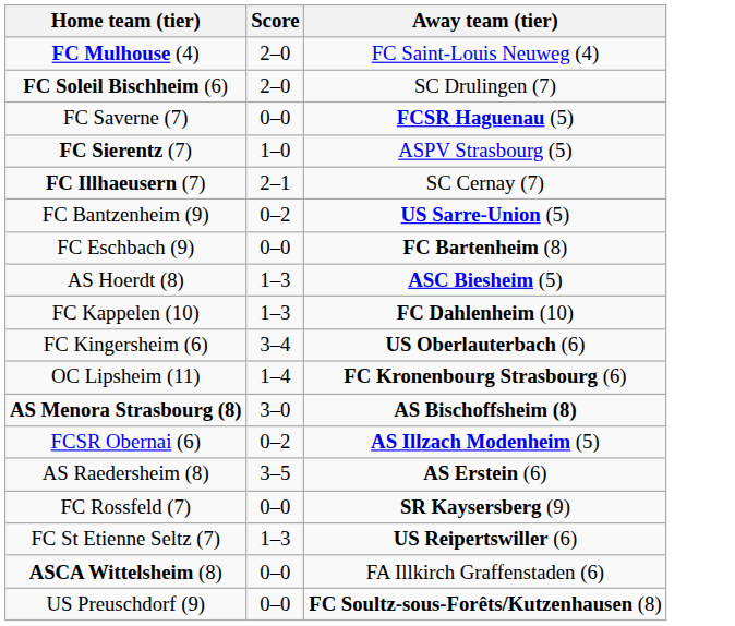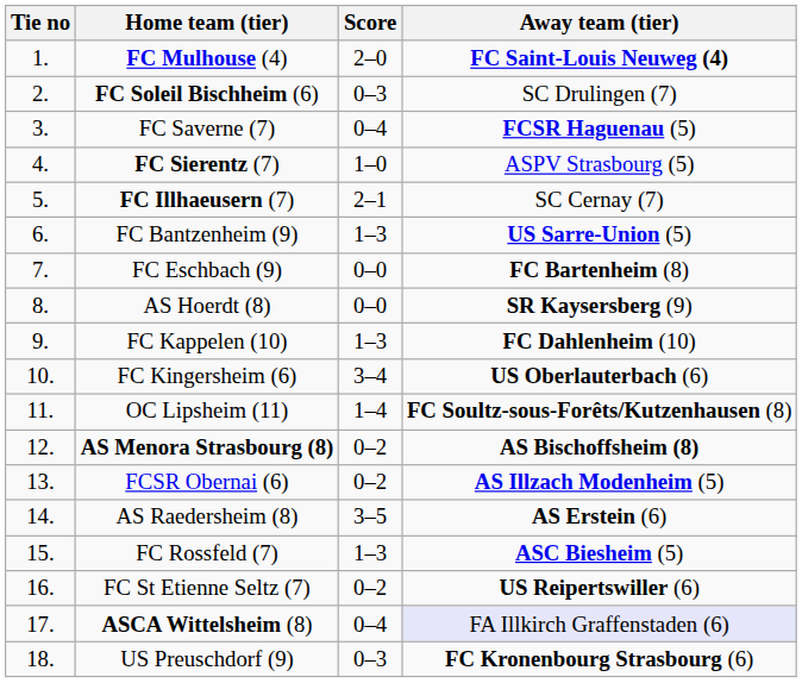+ column: Tie no | 1. | 2. | 3. | 4. | 5. | 6. | 7. | 8. | 9. | 10. | 11. | 12. | 13. | 14. | 15. | 16. | 17. | 18.
FC Mulhouse (4) | Away team (tier): normal -> bold
FC Soleil Bischheim (6) | Score: 2–0 -> 0–3
FC Saverne (7) | Score: 0–0 -> 0–4
FC Bantzenheim (9) | Score: 0–2 -> 1–3
AS Hoerdt (8) | Score: 1–3 -> 0–0
AS Hoerdt (8) | Away team (tier): ASC Biesheim (5) -> SR Kaysersberg (9)
OC Lipsheim (11) | Away team (tier): FC Kronenbourg Strasbourg (6) -> FC Soultz-sous-Forêts/Kutzenhausen (8)
AS Menora Strasbourg (8) | Score: 3–0 -> 0–2
FC Rossfeld (7) | Score: 0–0 -> 1–3
FC Rossfeld (7) | Away team (tier): SR Kaysersberg (9) -> ASC Biesheim (5)
FC St Etienne Seltz (7) | Score: 1–3 -> 0–2
ASCA Wittelsheim (8) | Score: 0–0 -> 0–4
ASCA Wittelsheim (8) | Away team (tier): no background -> lavender background
US Preuschdorf (9) | Score: 0–0 -> 0–3
US Preuschdorf (9) | Away team (tier): FC Soultz-sous-Forêts/Kutzenhausen (8) -> FC Kronenbourg Strasbourg (6)
